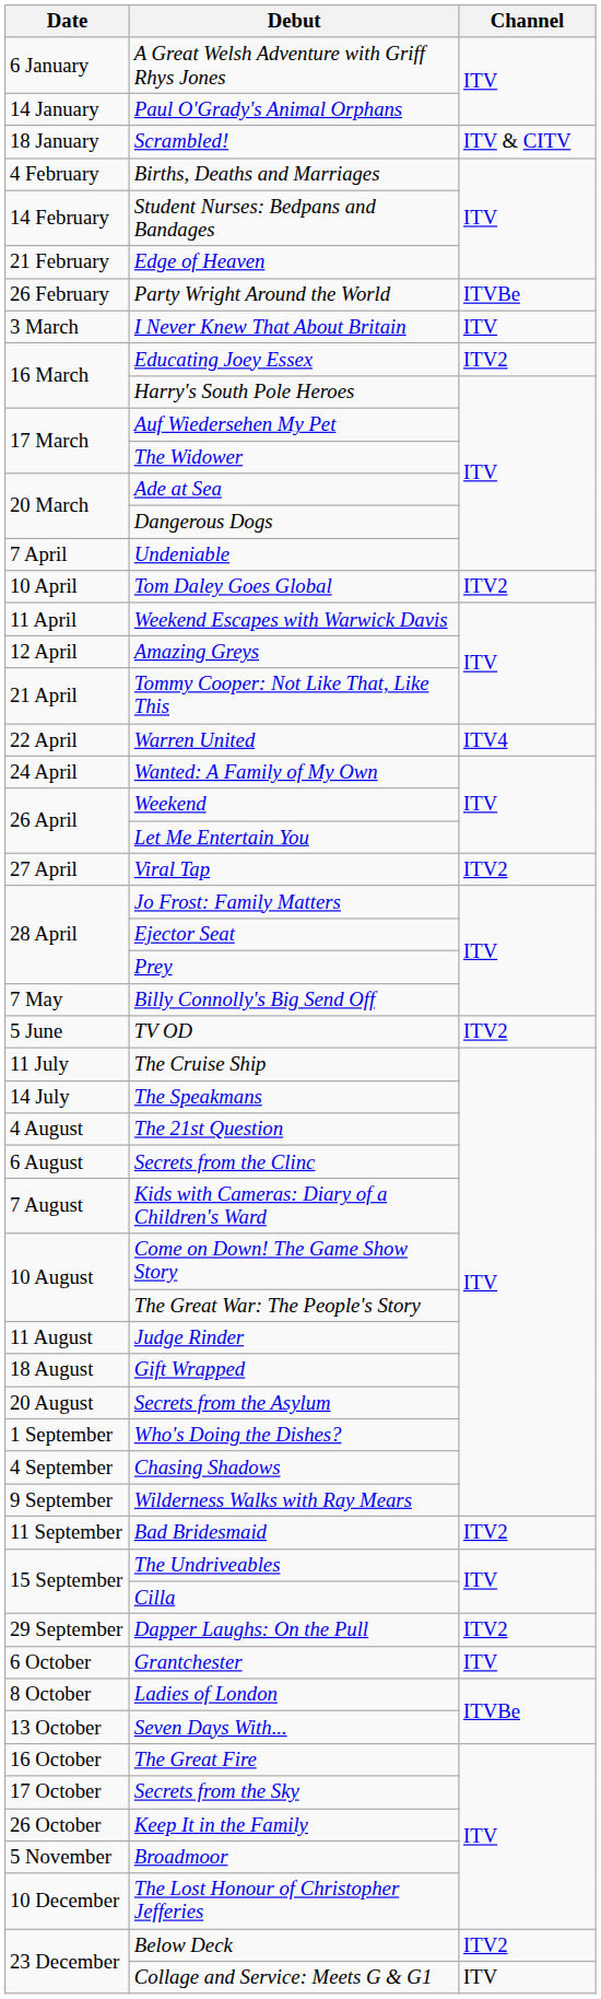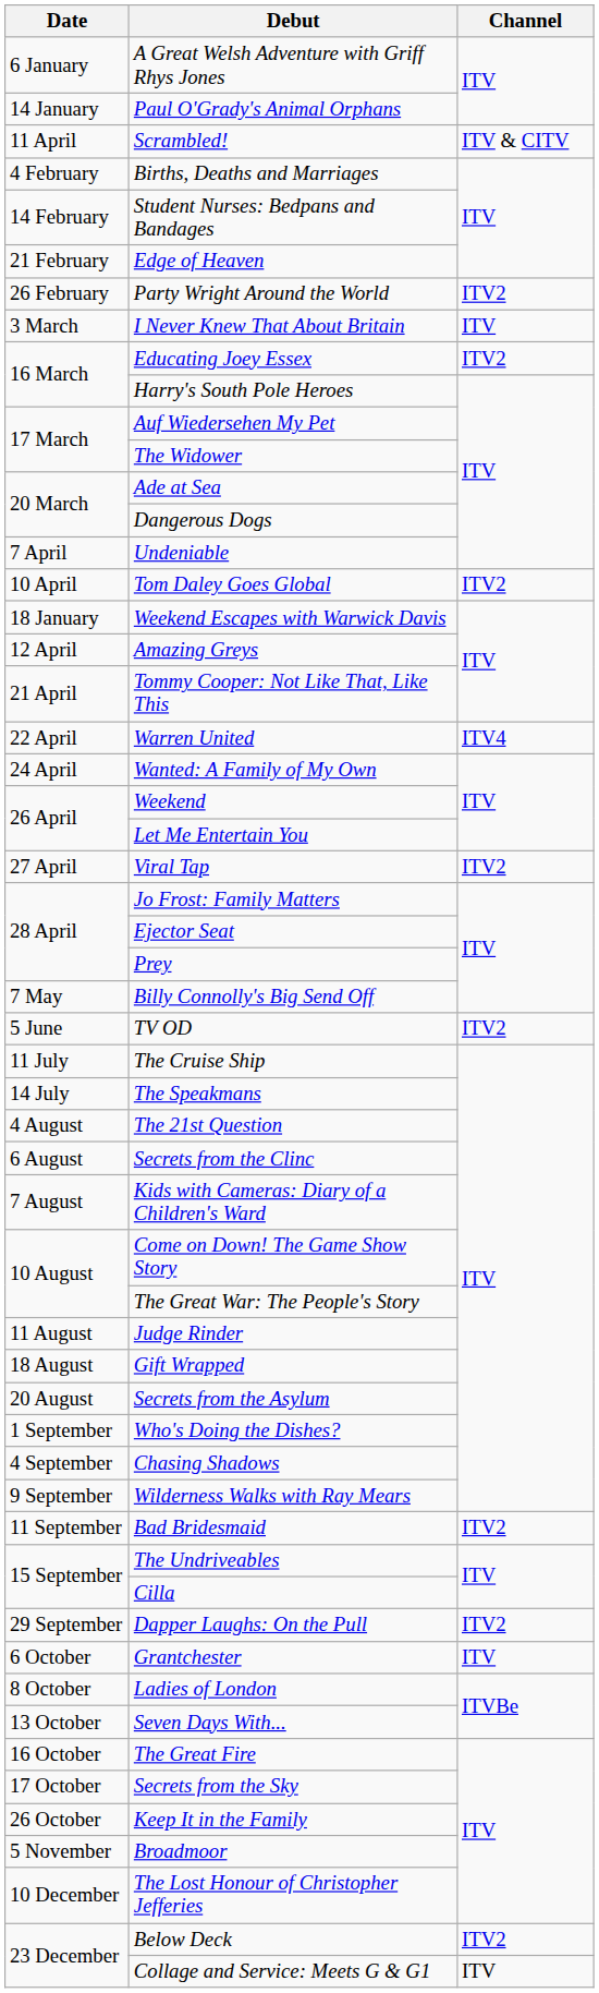Scrambled! | Date: 18 January -> 11 April
Party Wright Around the World | Channel: ITVBe -> ITV2
Weekend Escapes with Warwick Davis | Date: 11 April -> 18 January
